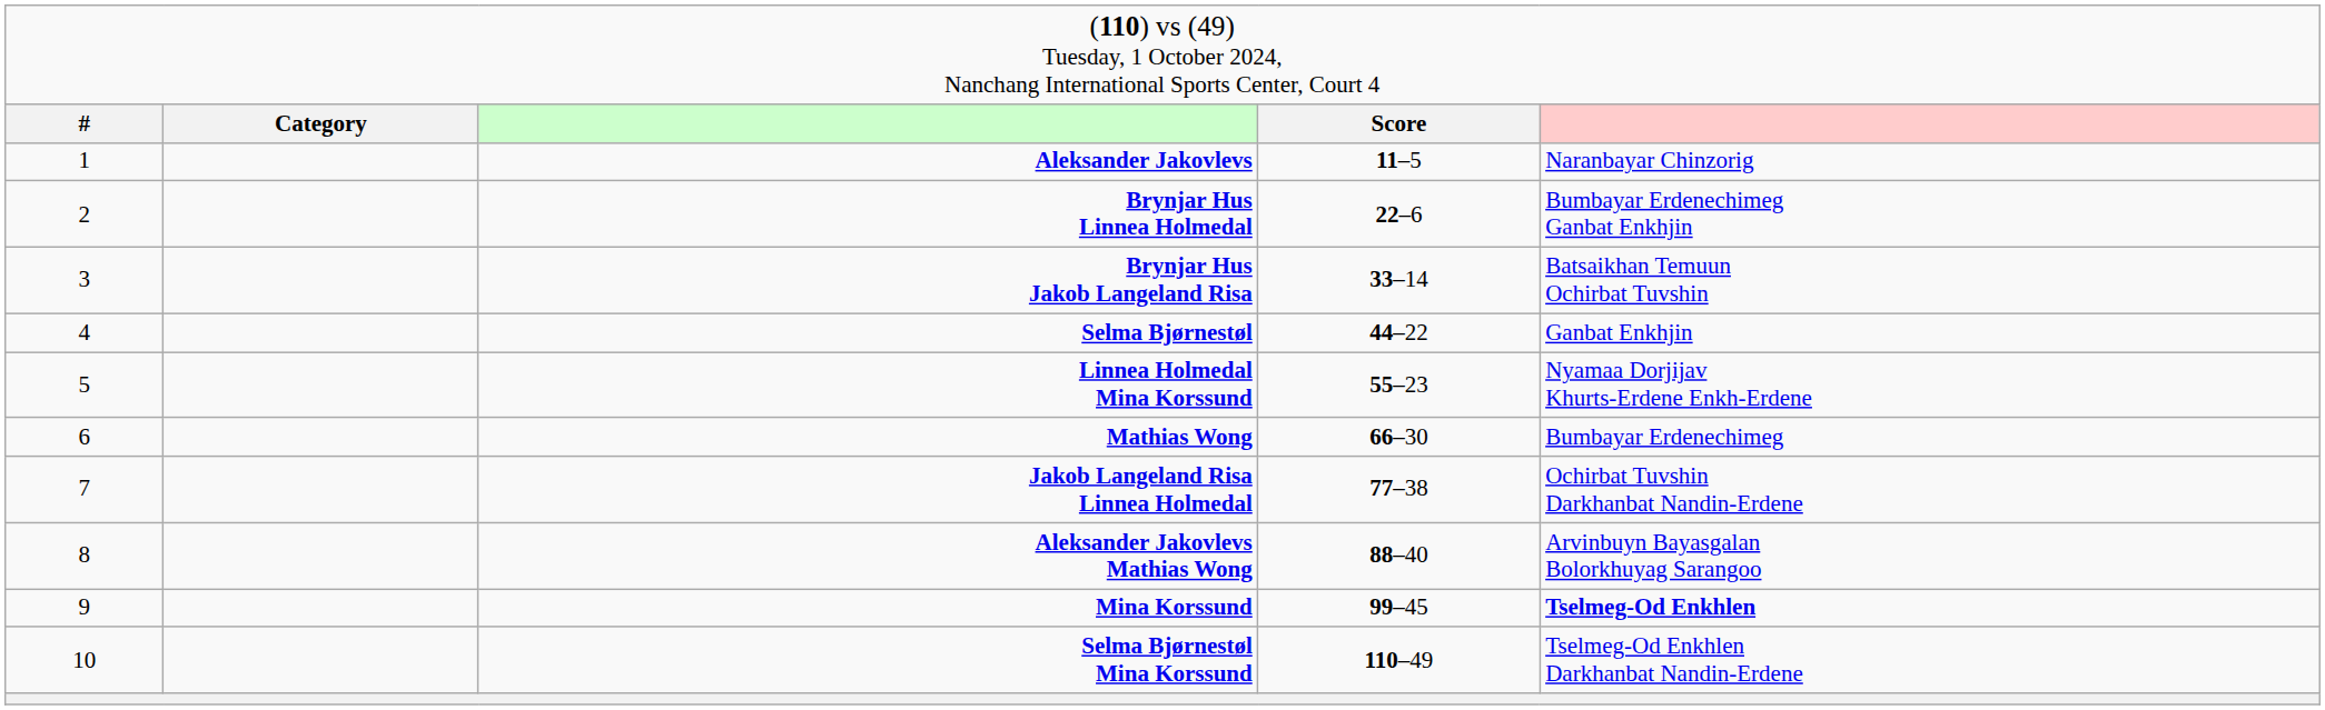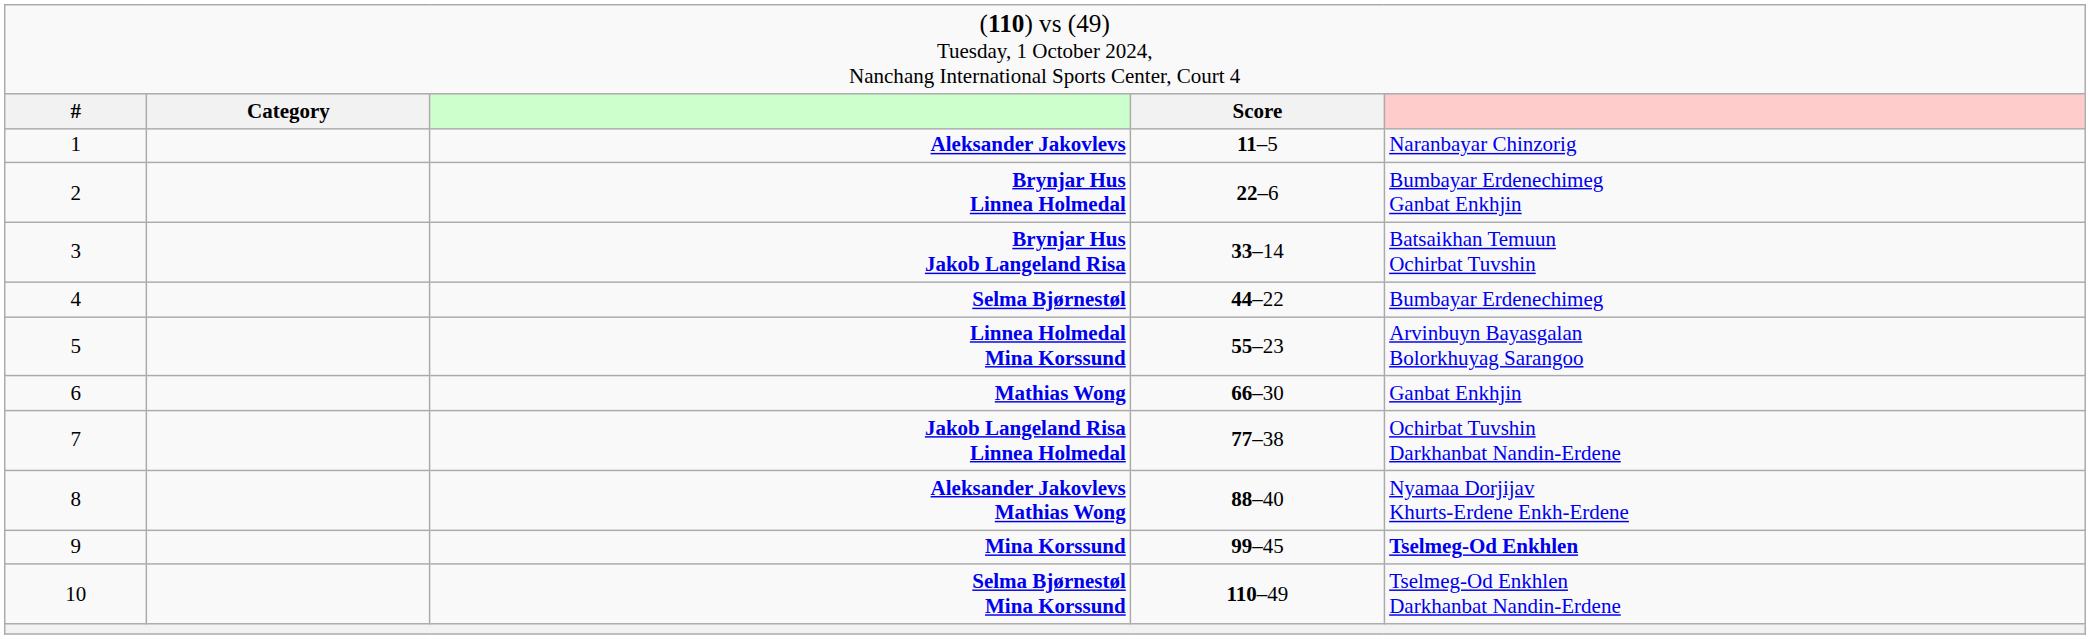Selma Bjørnestøl | column 5: Ganbat Enkhjin -> Bumbayar Erdenechimeg
Linnea Holmedal Mina Korssund | column 5: Nyamaa Dorjijav Khurts-Erdene Enkh-Erdene -> Arvinbuyn Bayasgalan Bolorkhuyag Sarangoo
Mathias Wong | column 5: Bumbayar Erdenechimeg -> Ganbat Enkhjin
Aleksander Jakovlevs Mathias Wong | column 5: Arvinbuyn Bayasgalan Bolorkhuyag Sarangoo -> Nyamaa Dorjijav Khurts-Erdene Enkh-Erdene
